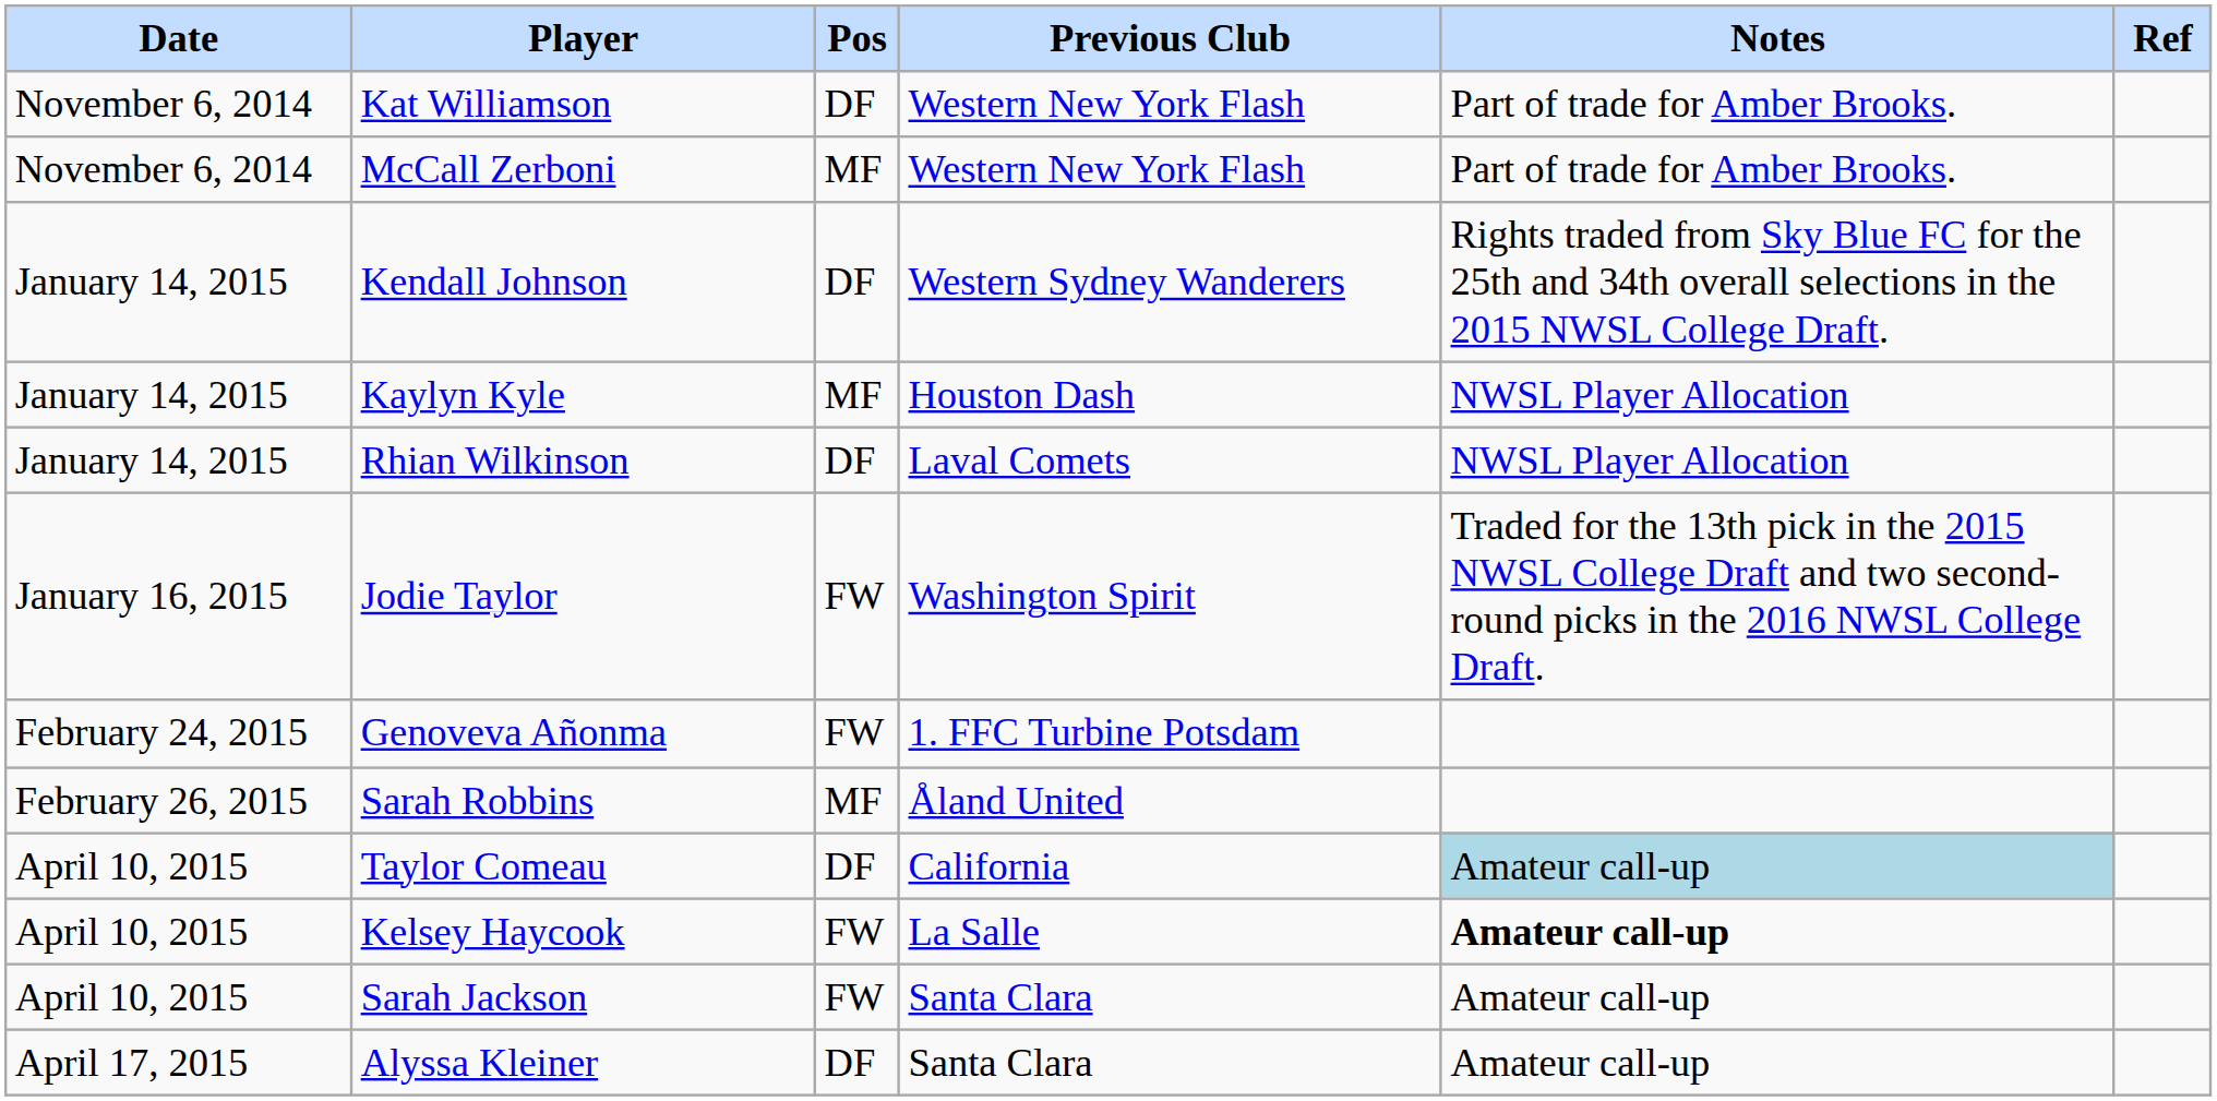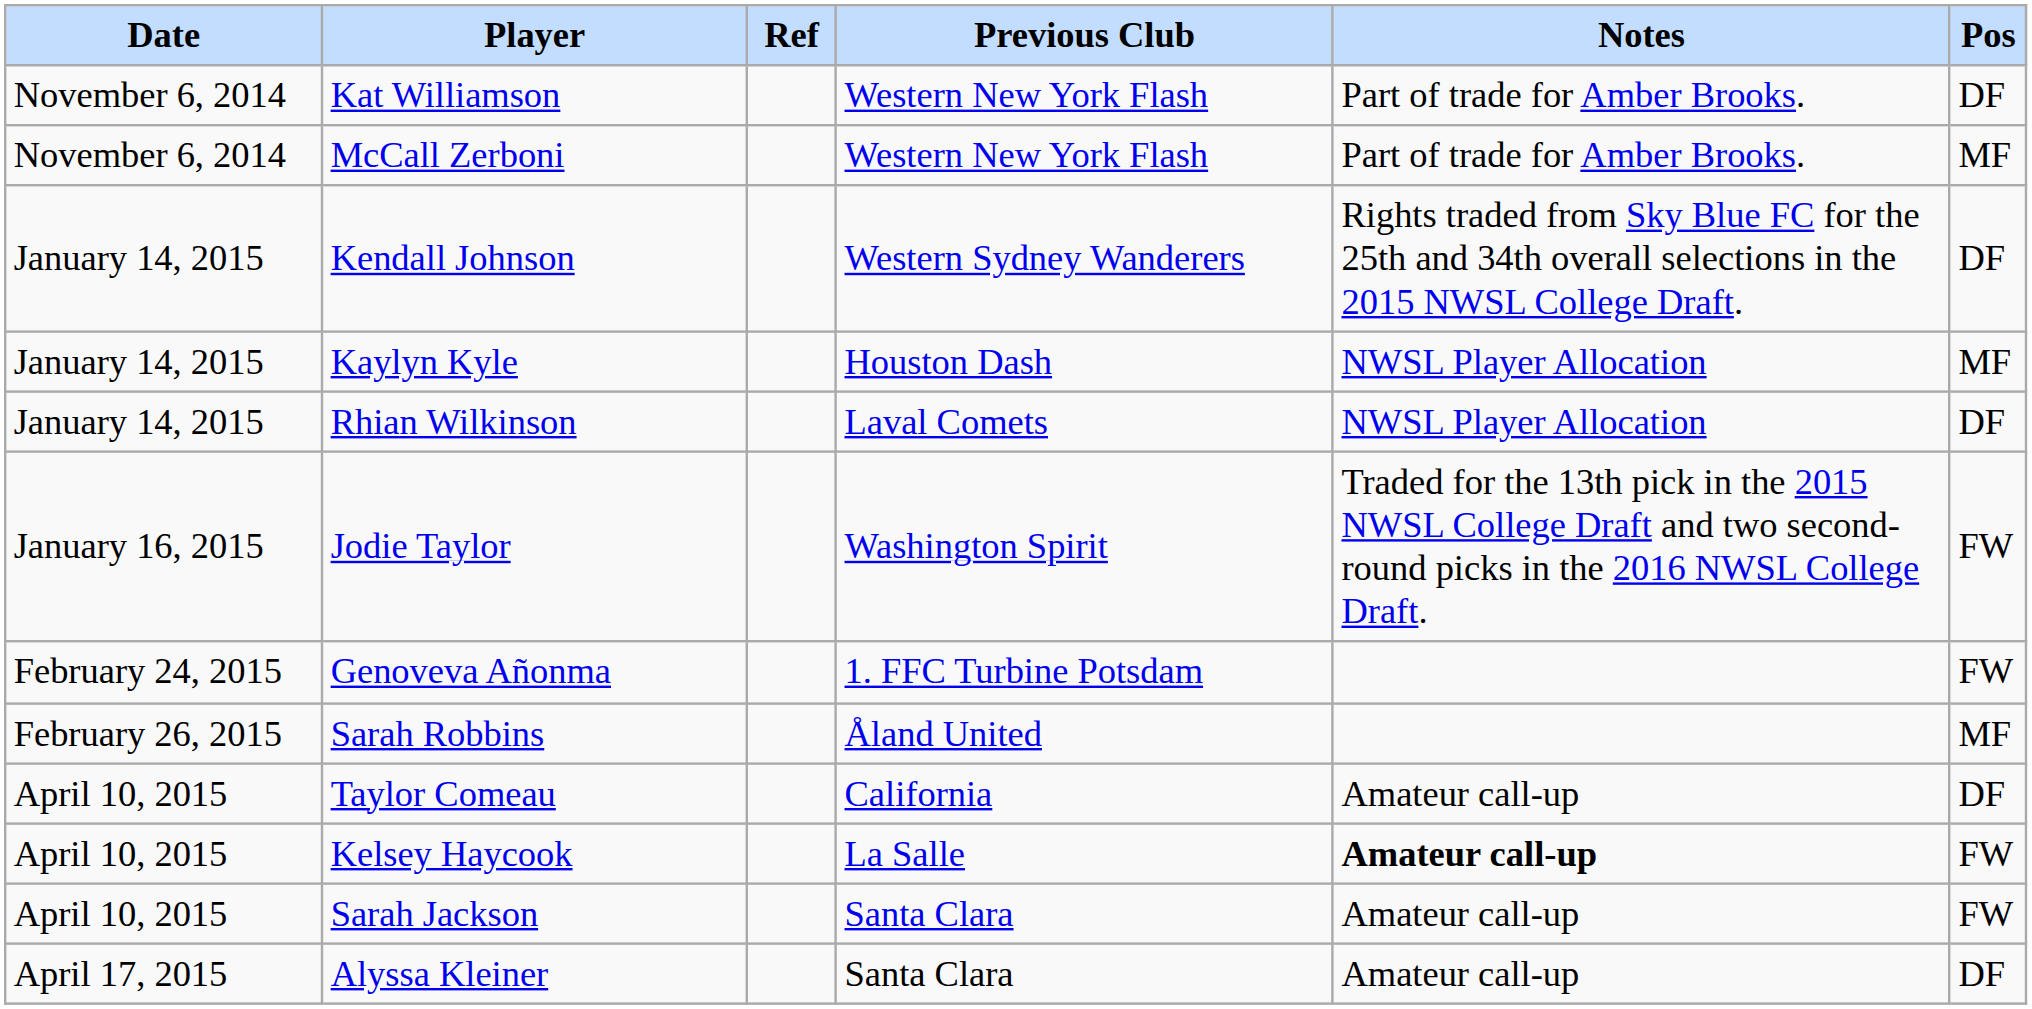columns swapped: Pos <-> Ref
Taylor Comeau | Notes: lightblue background -> no background
